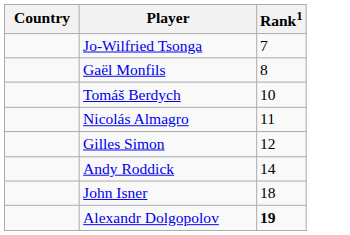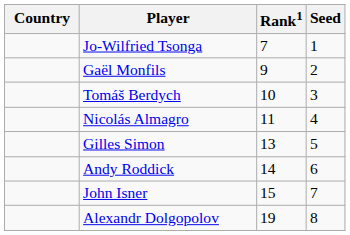+ column: Seed | 1 | 2 | 3 | 4 | 5 | 6 | 7 | 8
Gaël Monfils | Rank1: 8 -> 9
Gilles Simon | Rank1: 12 -> 13
John Isner | Rank1: 18 -> 15
Alexandr Dolgopolov | Rank1: bold -> normal
